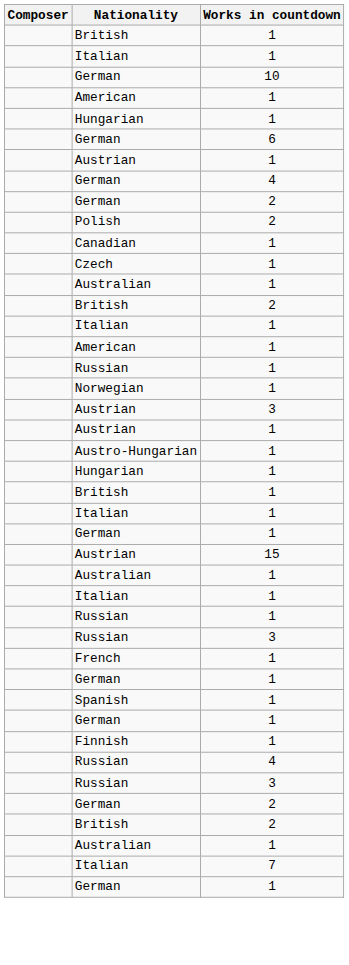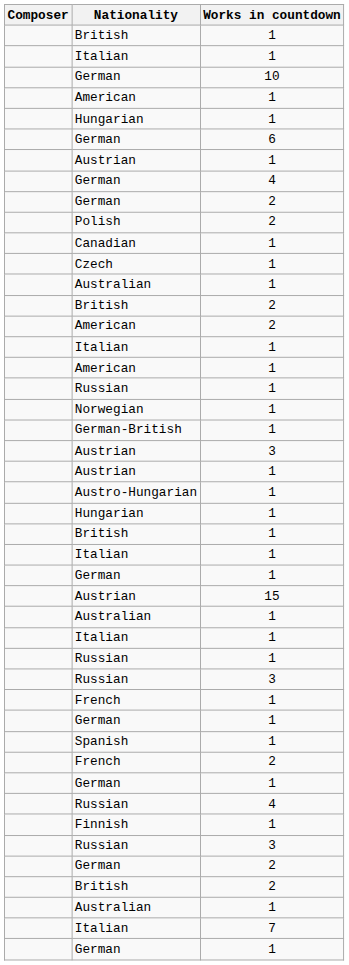+ row: American | 2
+ row: German-British | 1
+ row: French | 2
rows swapped: Russian / 4 <-> Finnish
